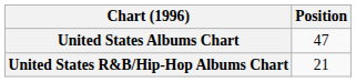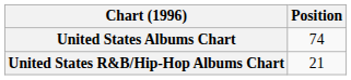United States Albums Chart | Position: 47 -> 74
